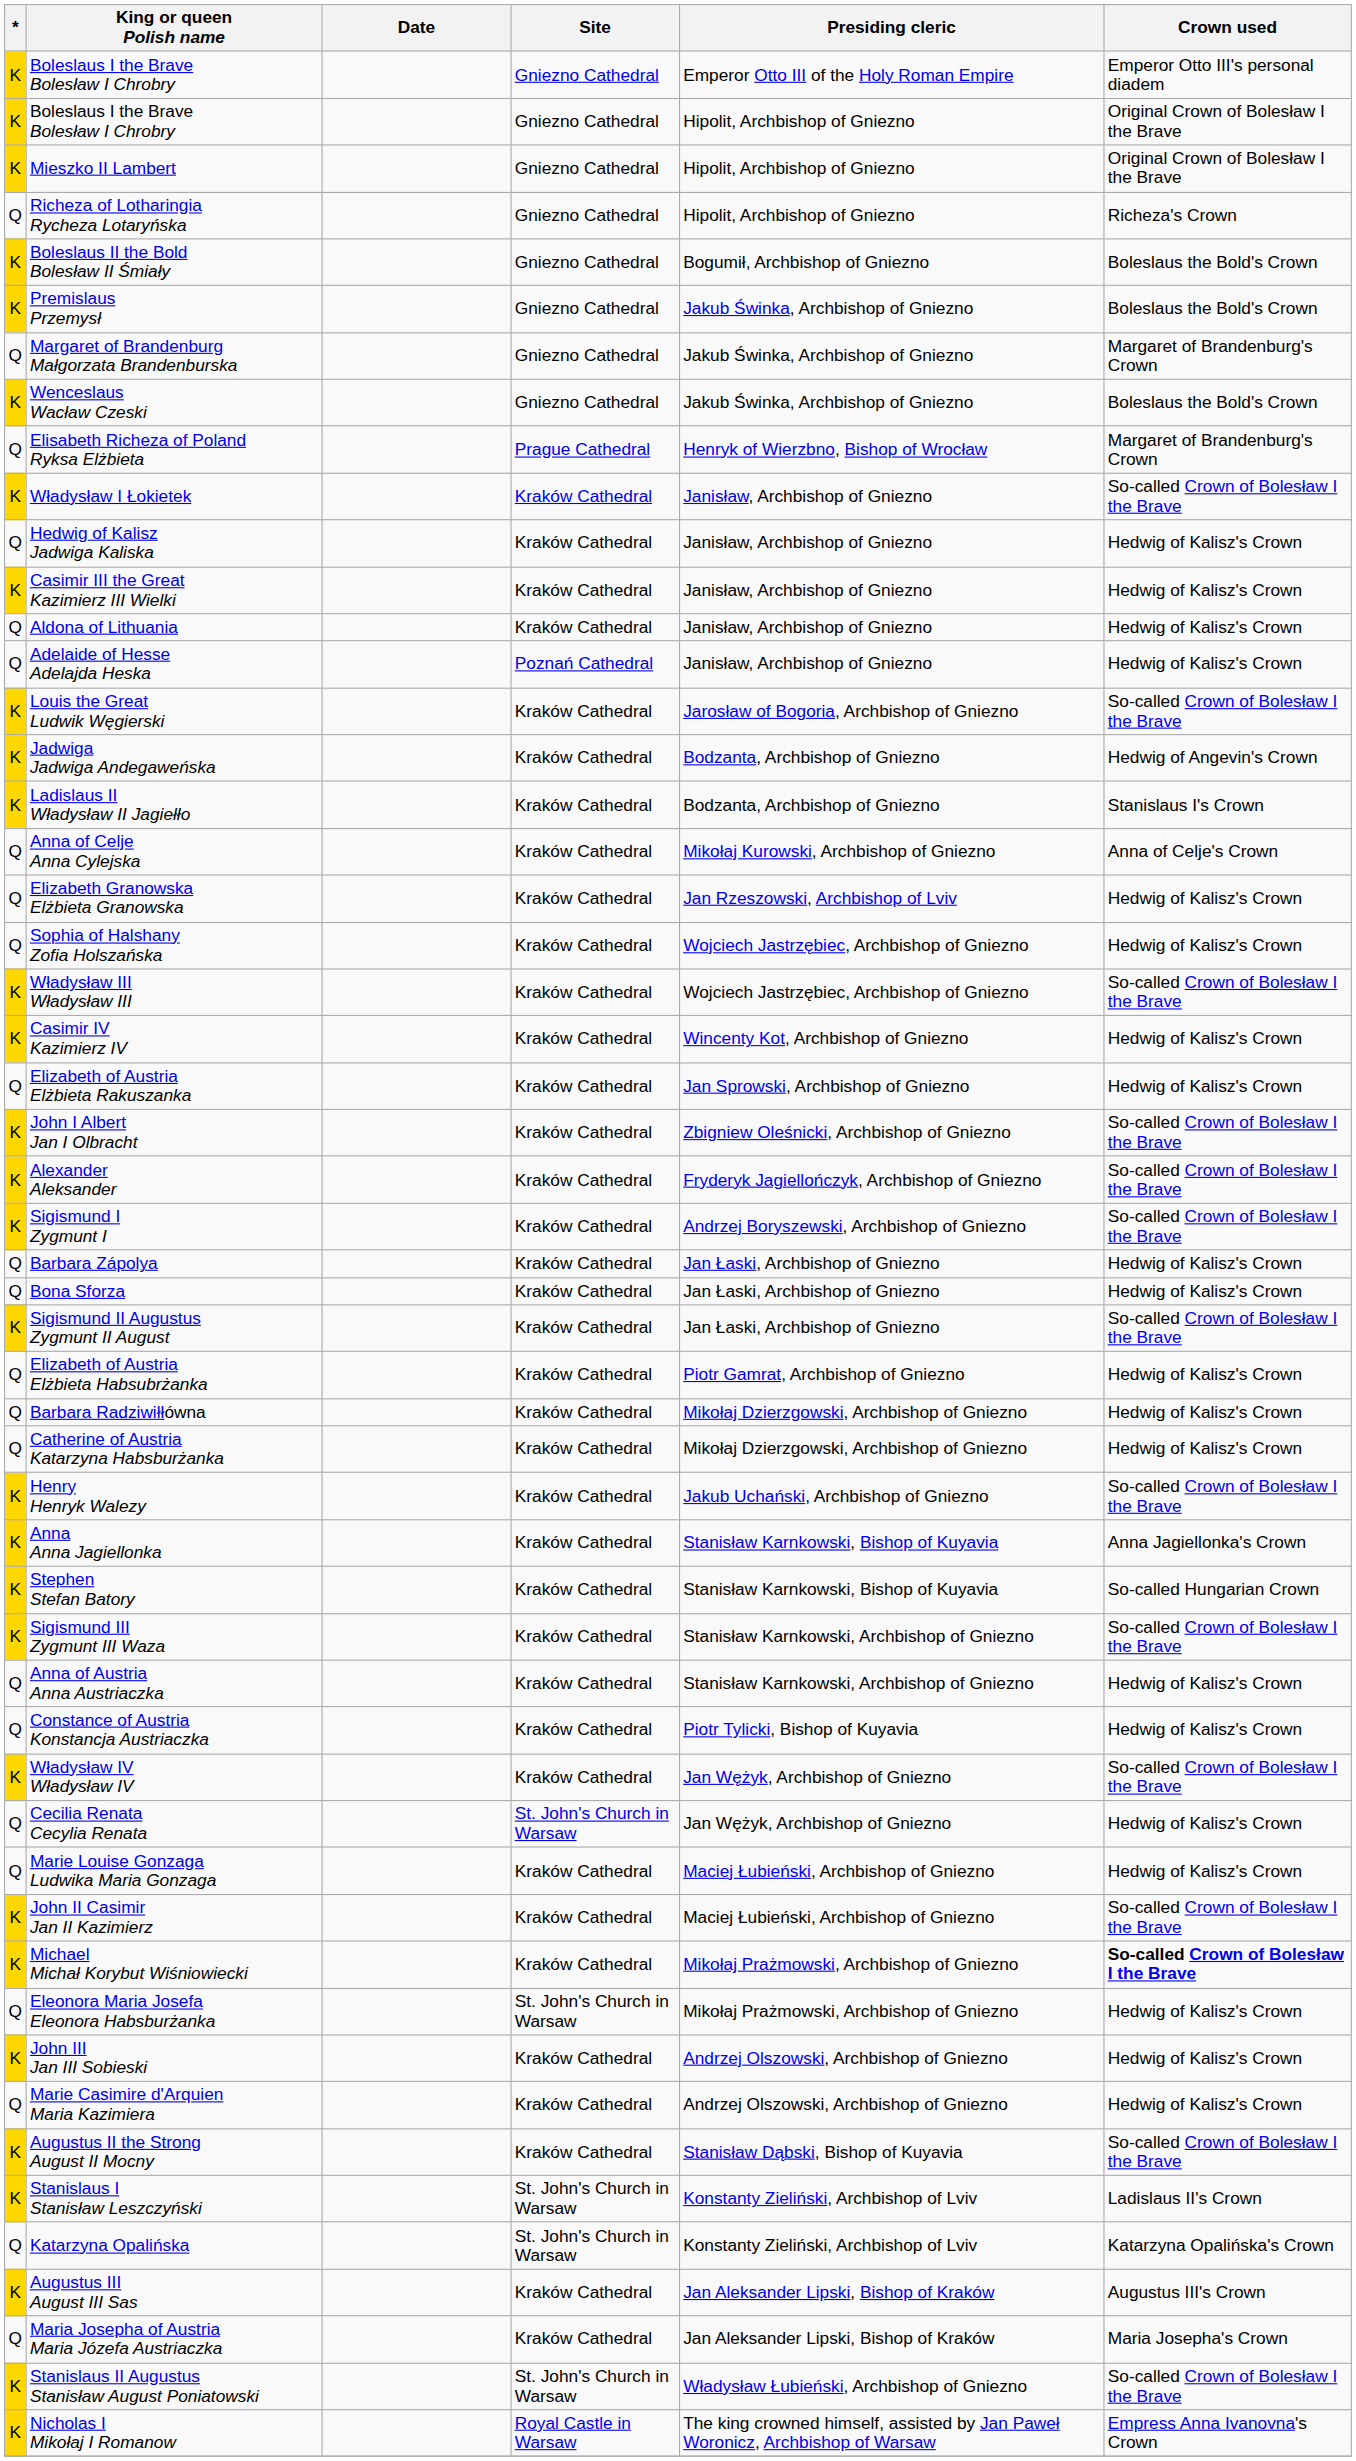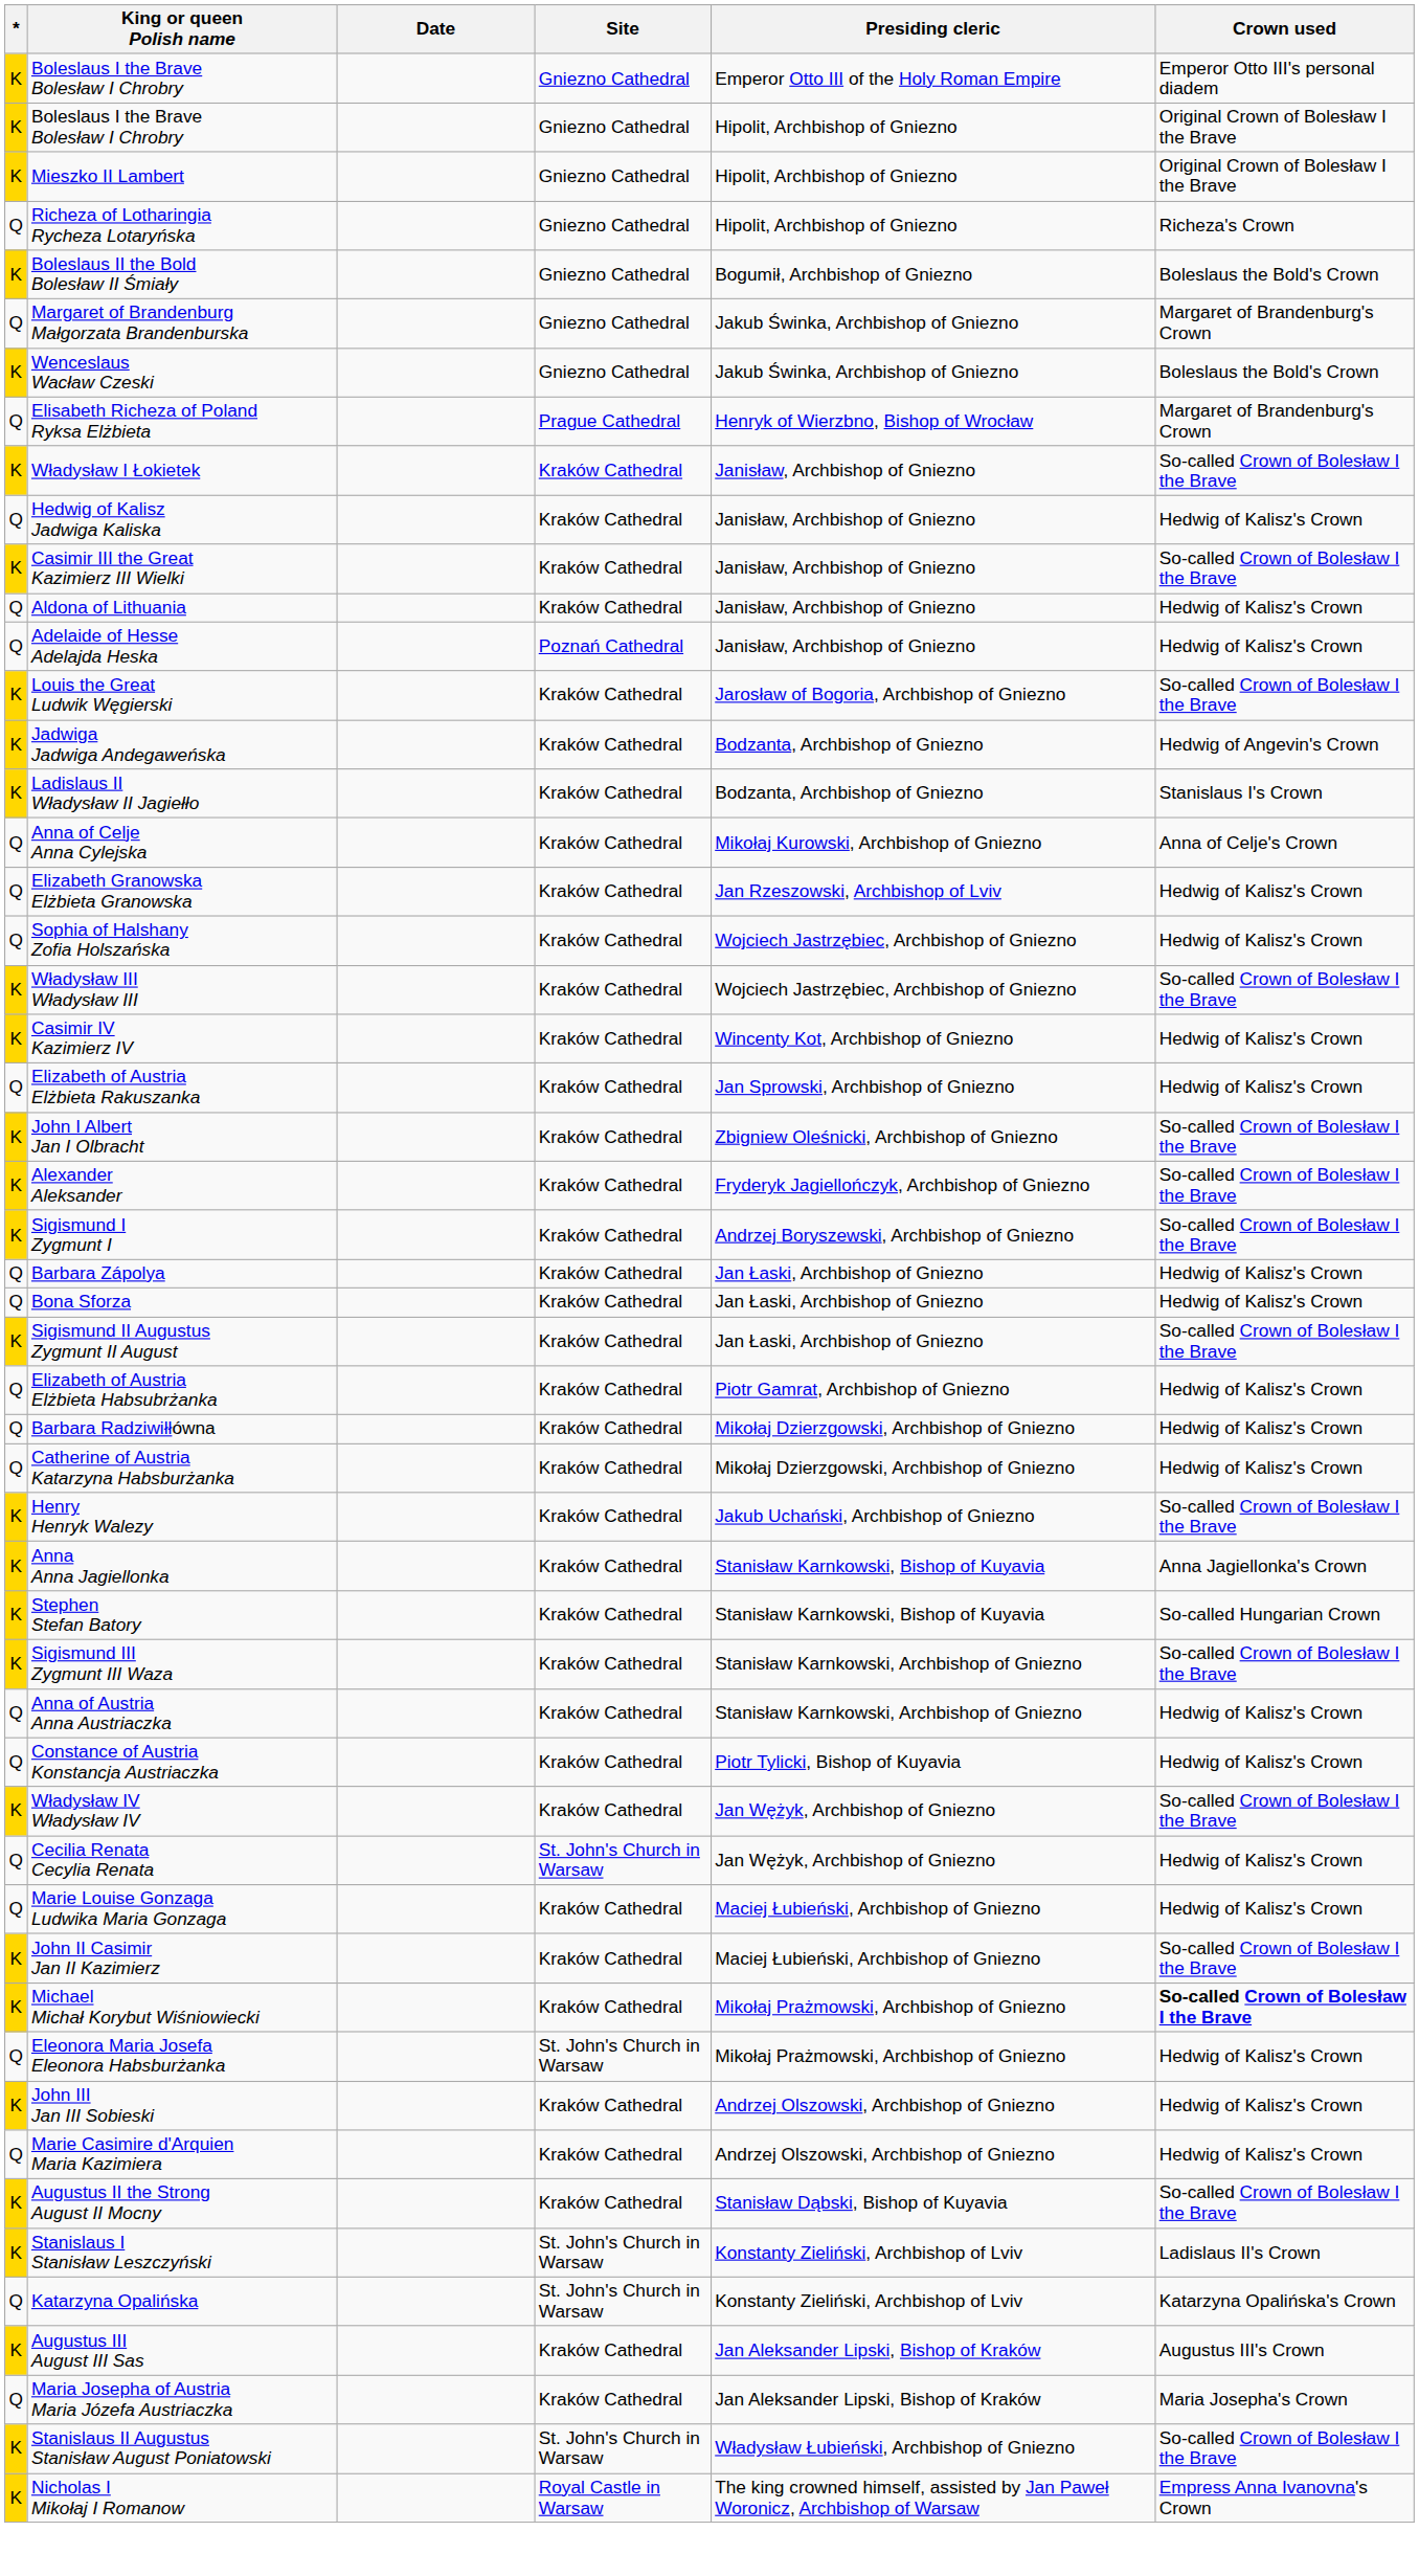- row: K | Premislaus Przemysł | Gniezno Cathedral | Jakub Świnka, Archbishop of Gniezno | Boleslaus the Bold's Crown
Casimir III the Great Kazimierz III Wielki | Crown used: Hedwig of Kalisz's Crown -> So-called Crown of Bolesław I the Brave
